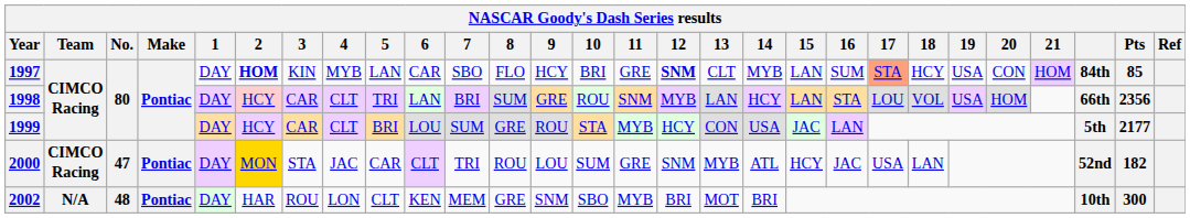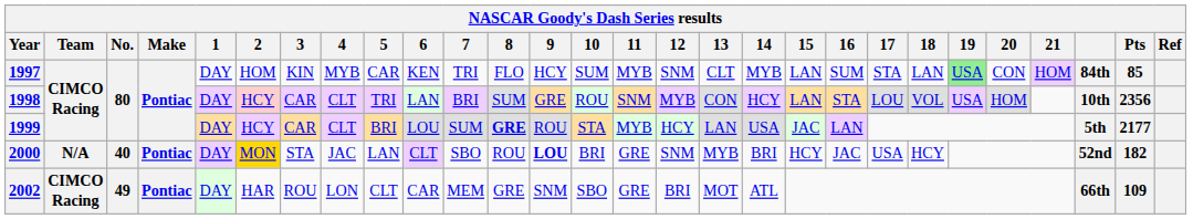1997 | 2: bold -> normal
1997 | 5: LAN -> CAR
1997 | 6: CAR -> KEN
1997 | 7: SBO -> TRI
1997 | 10: BRI -> SUM
1997 | 11: GRE -> MYB
1997 | 12: bold -> normal
1997 | 17: lightsalmon background -> no background
1997 | 18: HCY -> LAN
1997 | 19: no background -> lightgreen background
1998 | 13: LAN -> CON
1998 | column 26: 66th -> 10th
1999 | 8: normal -> bold
1999 | 13: CON -> LAN
2000 | Team: CIMCO Racing -> N/A
2000 | No.: 47 -> 40
2000 | 5: CAR -> LAN
2000 | 7: TRI -> SBO
2000 | 9: normal -> bold
2000 | 10: SUM -> BRI
2000 | 14: ATL -> BRI
2000 | 18: LAN -> HCY
2002 | Team: N/A -> CIMCO Racing
2002 | No.: 48 -> 49
2002 | 6: KEN -> CAR
2002 | 11: MYB -> GRE
2002 | 14: BRI -> ATL
2002 | column 26: 10th -> 66th
2002 | Pts: 300 -> 109
